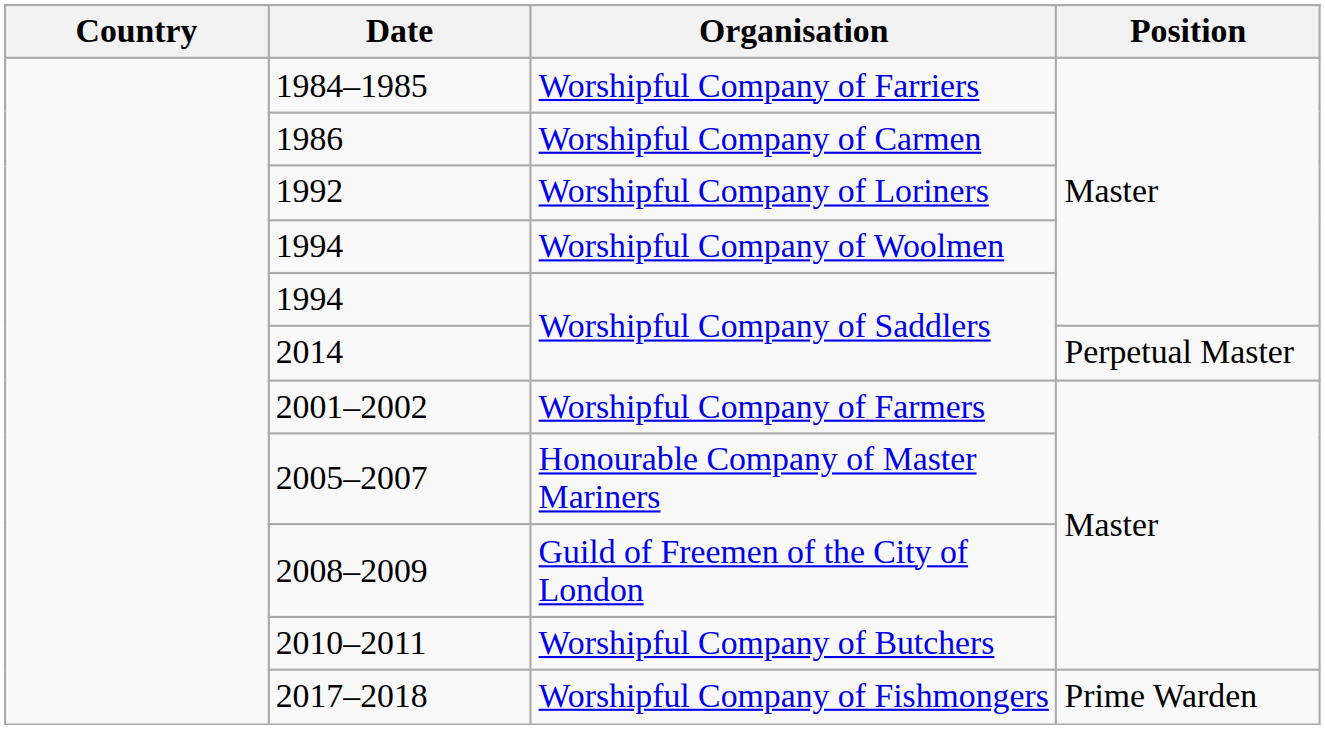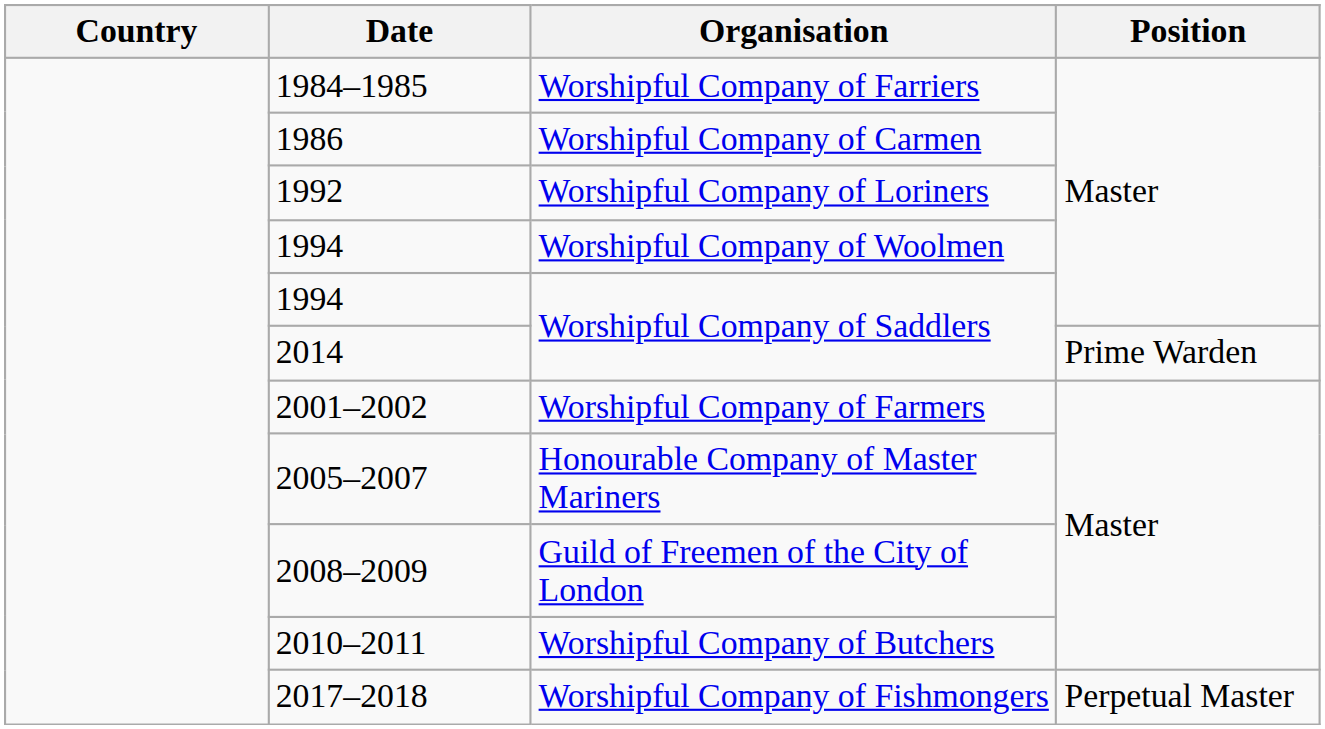2014 / Worshipful Company of Saddlers | Position: Perpetual Master -> Prime Warden
Worshipful Company of Fishmongers | Position: Prime Warden -> Perpetual Master
